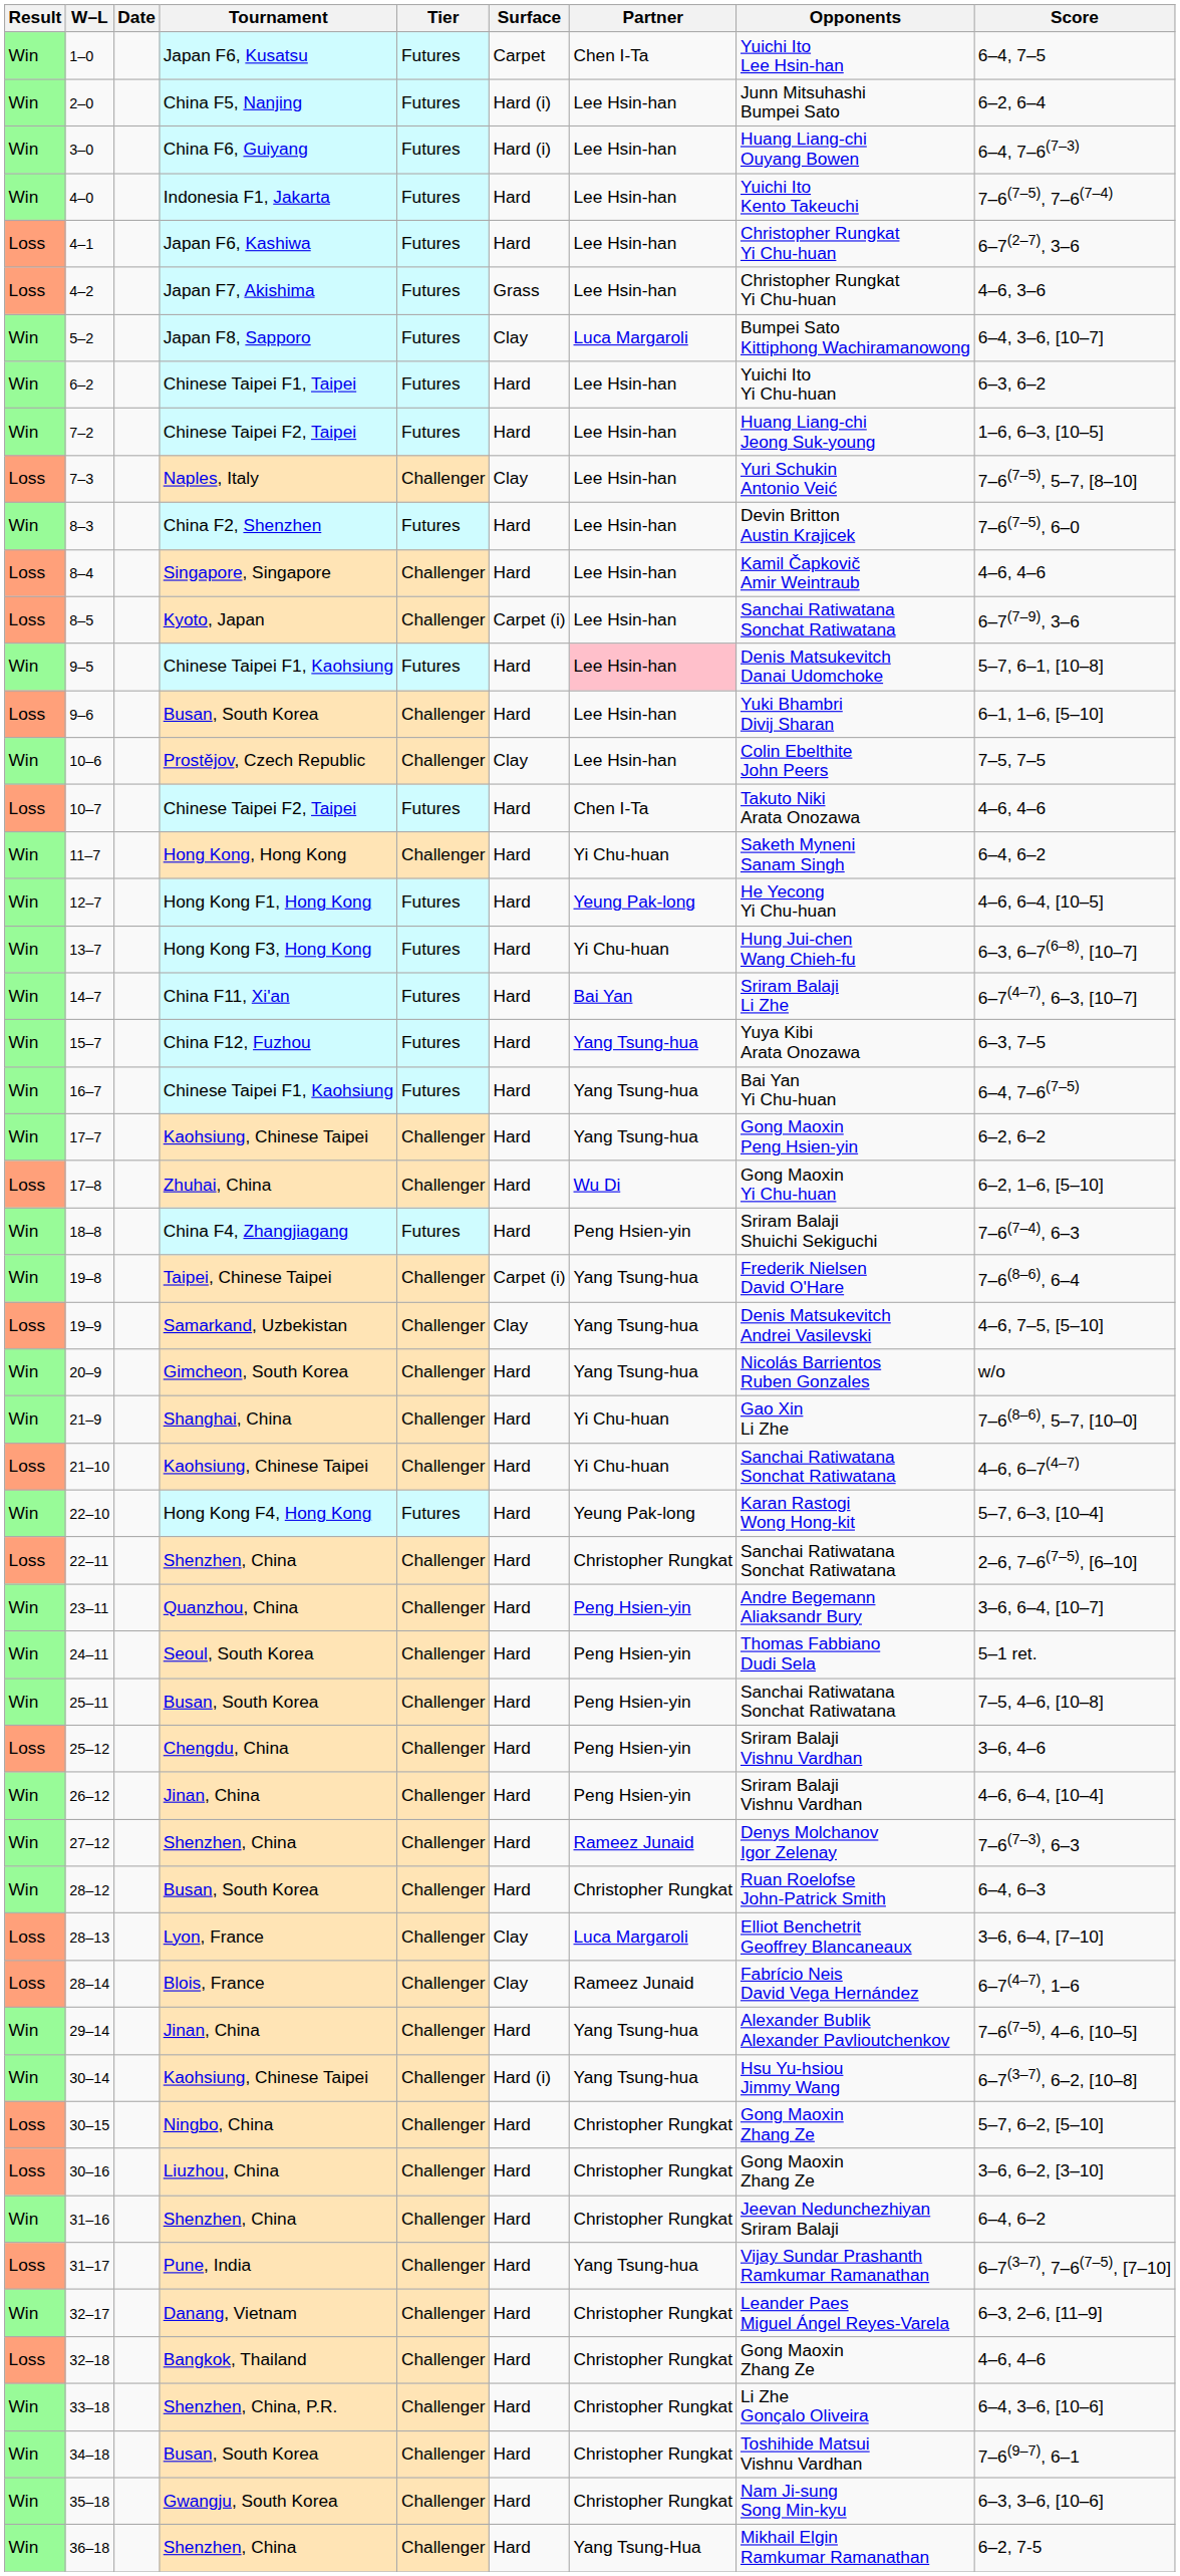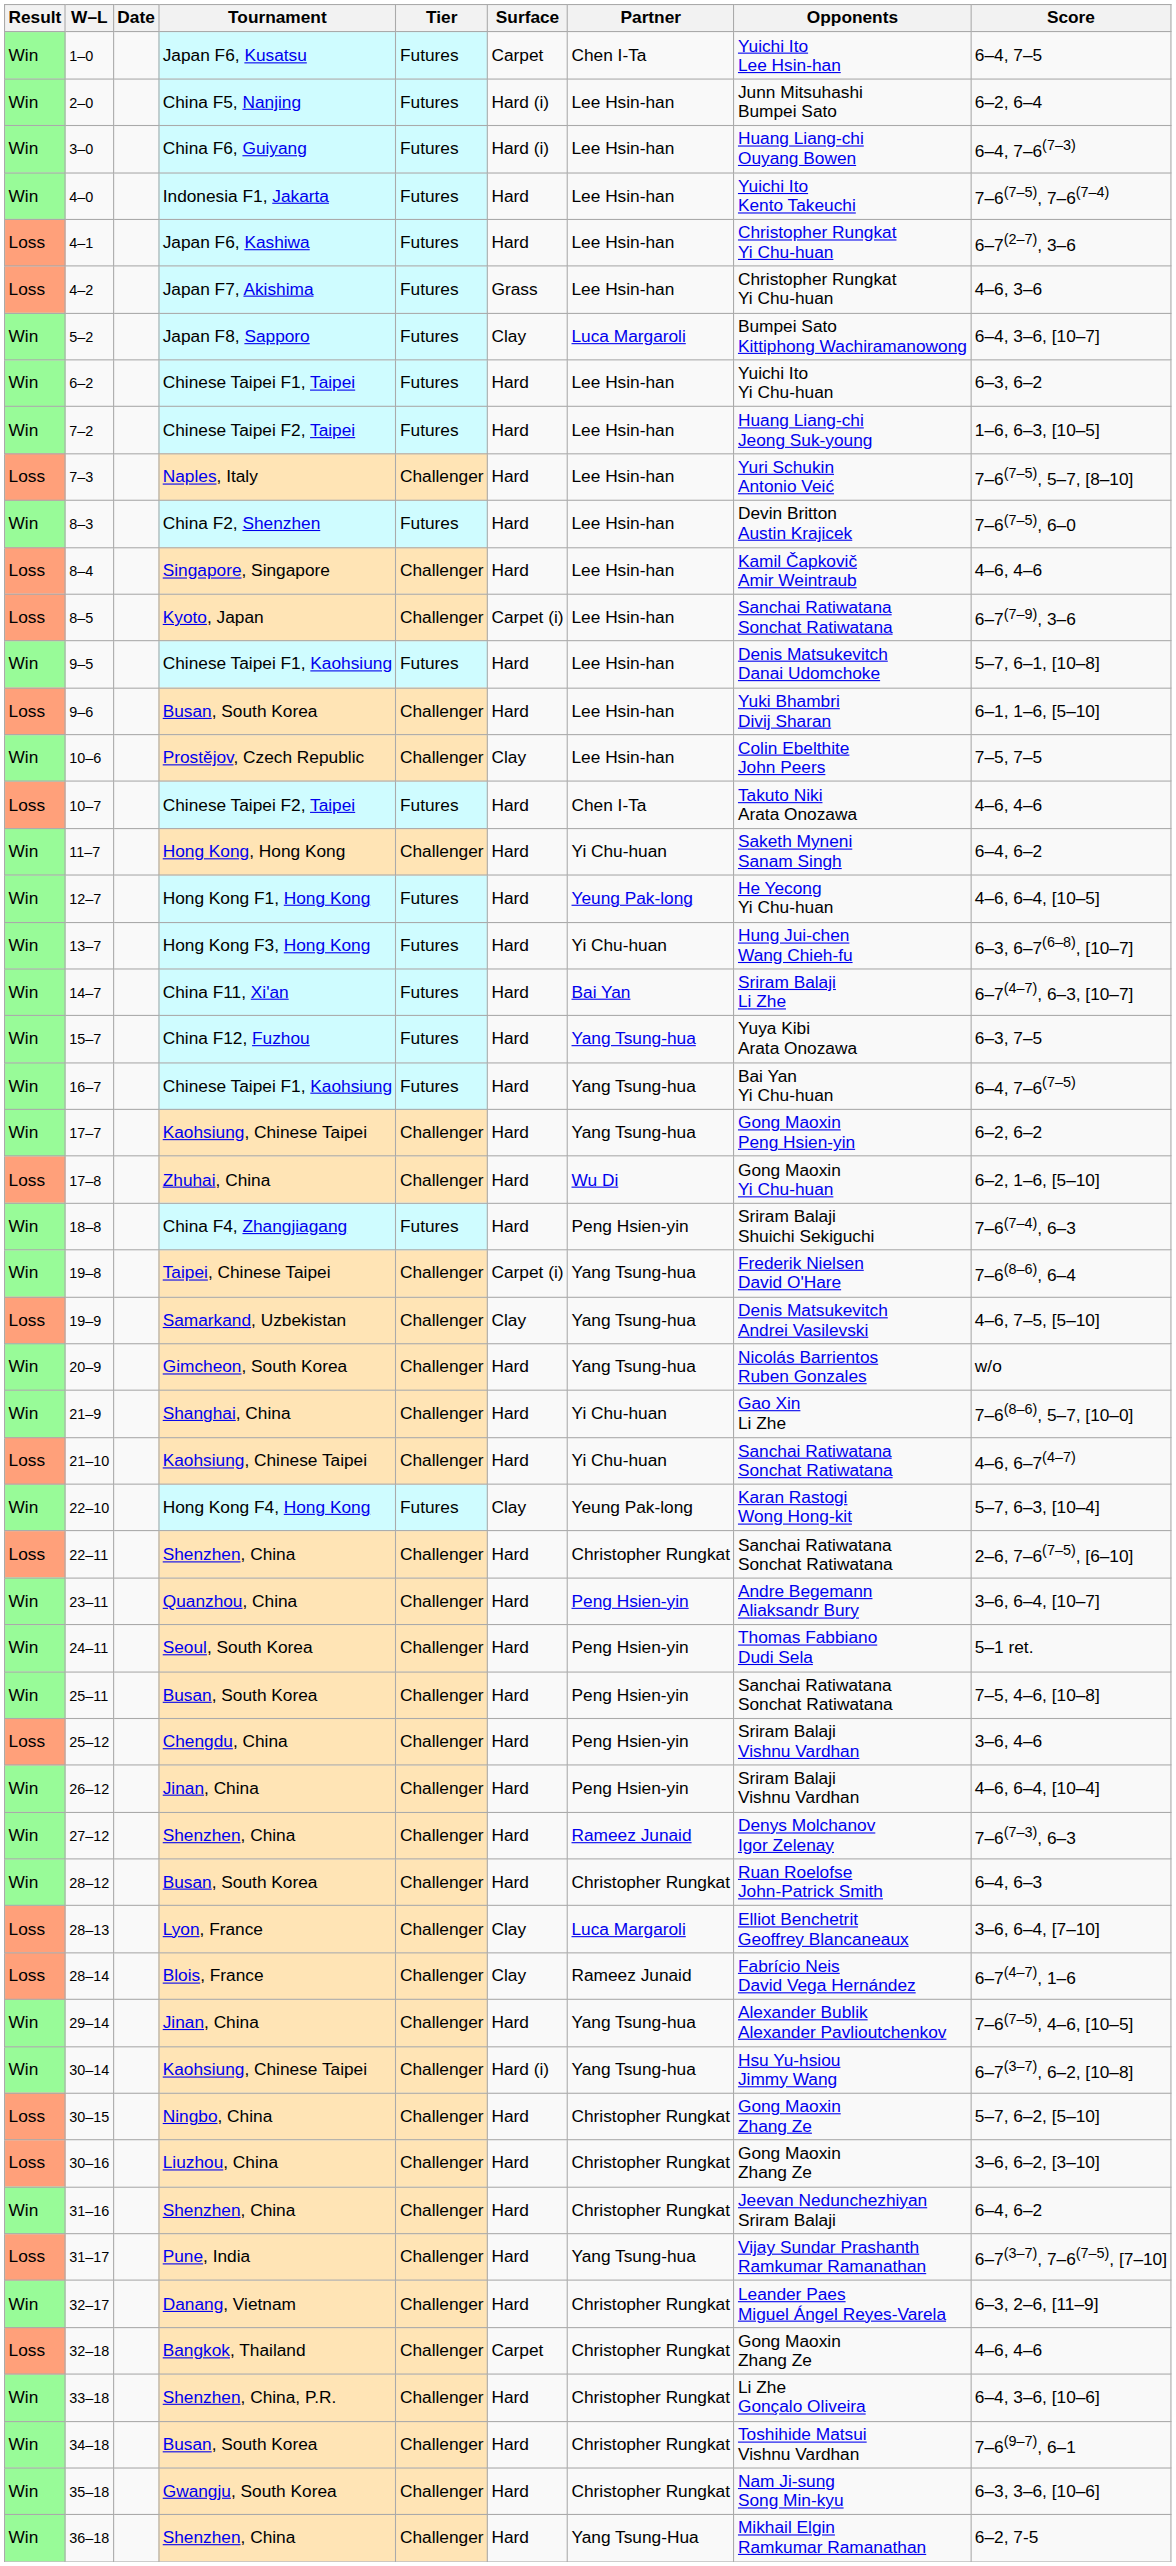7–3 | Surface: Clay -> Hard
9–5 | Partner: pink background -> no background
22–10 | Surface: Hard -> Clay
32–18 | Surface: Hard -> Carpet
